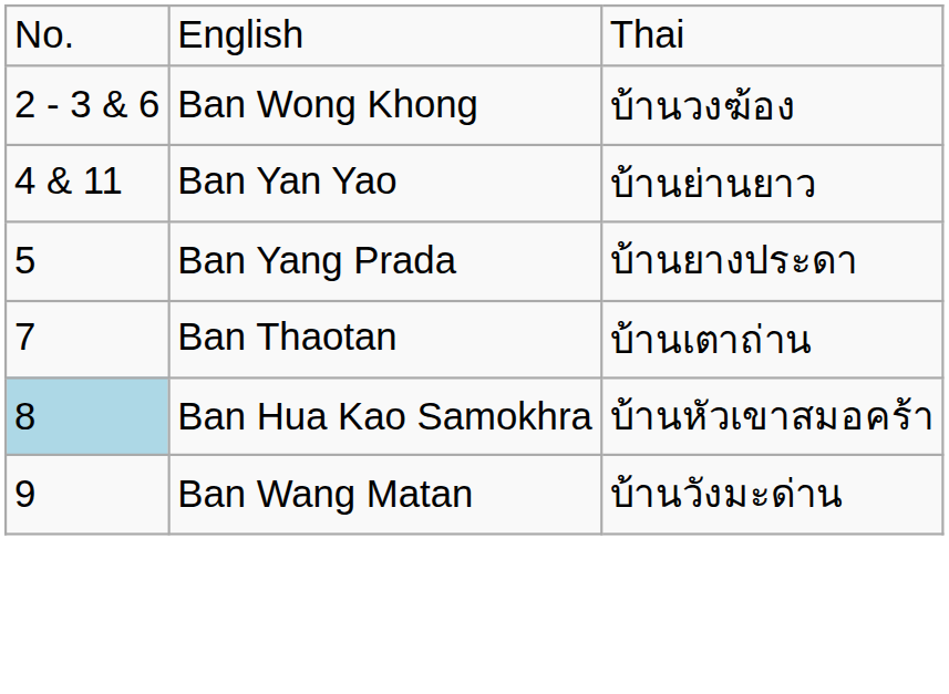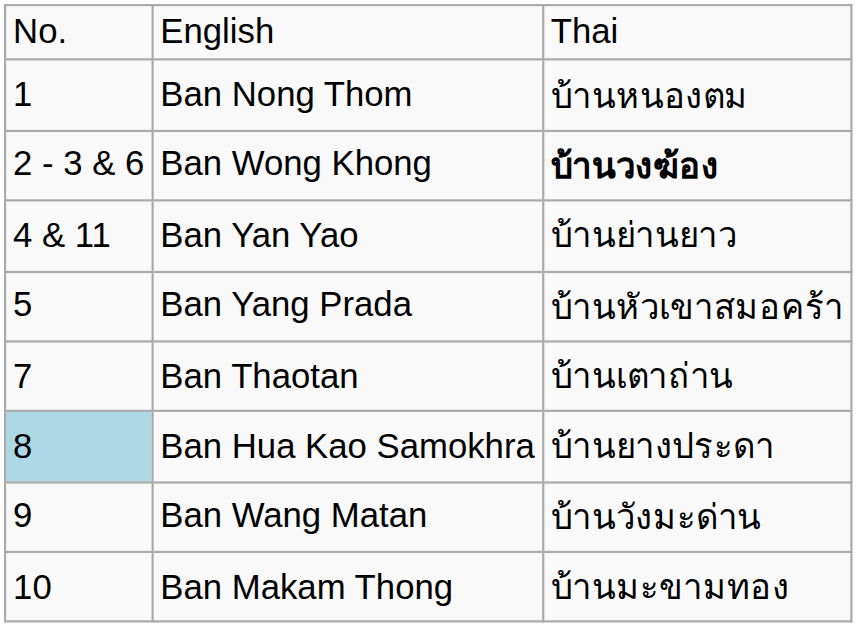+ row: 1 | Ban Nong Thom | บ้านหนองตม
Ban Wong Khong | column 3: normal -> bold
Ban Yang Prada | column 3: บ้านยางประดา -> บ้านหัวเขาสมอคร้า
Ban Hua Kao Samokhra | column 3: บ้านหัวเขาสมอคร้า -> บ้านยางประดา
+ row: 10 | Ban Makam Thong | บ้านมะขามทอง
